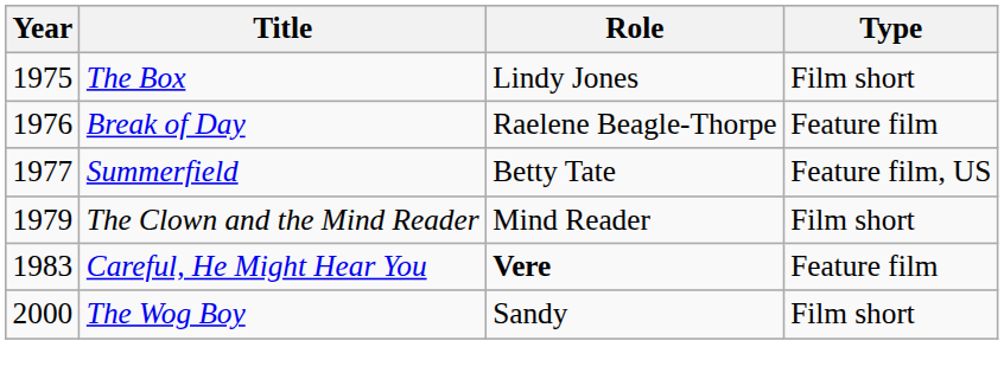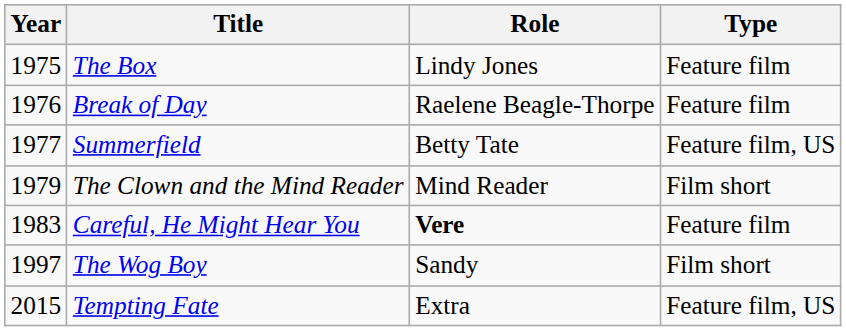The Box | Type: Film short -> Feature film
The Wog Boy | Year: 2000 -> 1997
+ row: 2015 | Tempting Fate | Extra | Feature film, US
